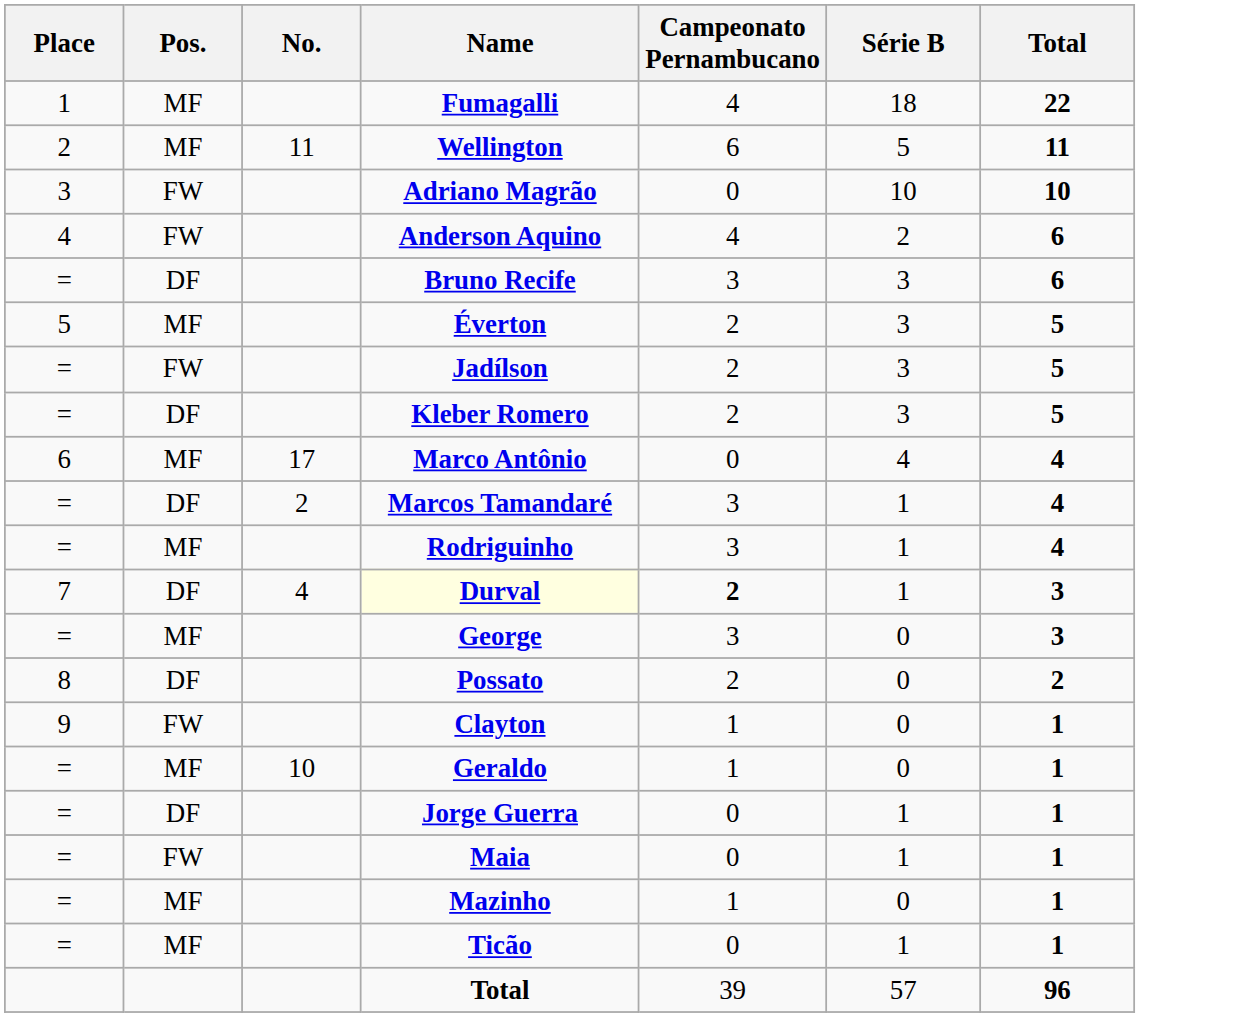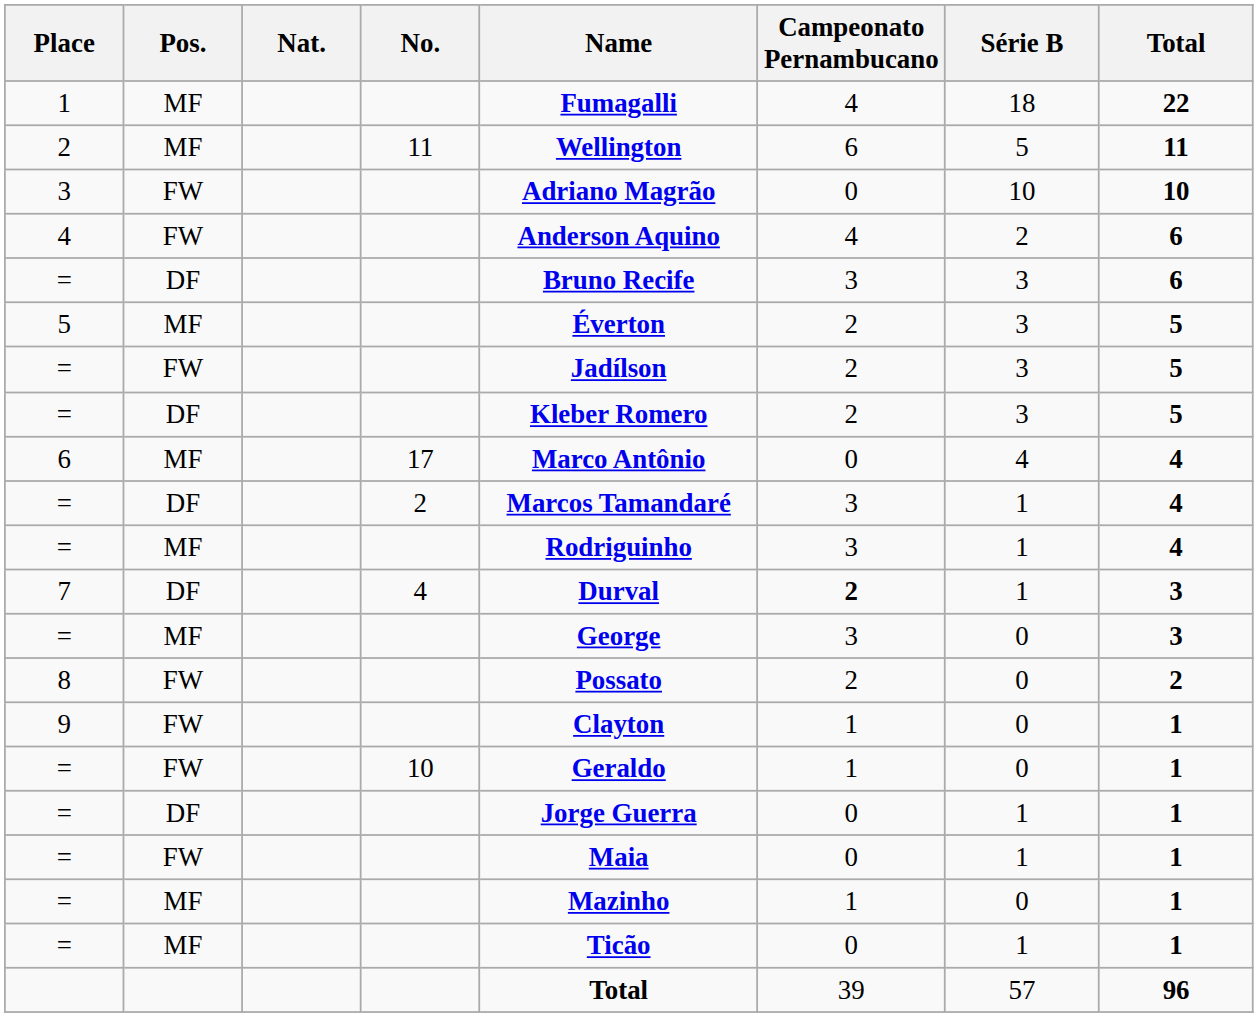+ column: Nat.
7 | Name: lightyellow background -> no background
8 | Pos.: DF -> FW
= / 10 | Pos.: MF -> FW
